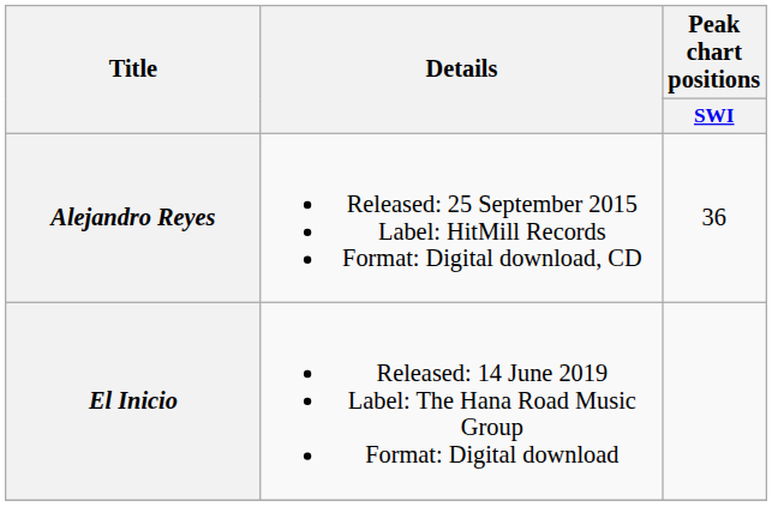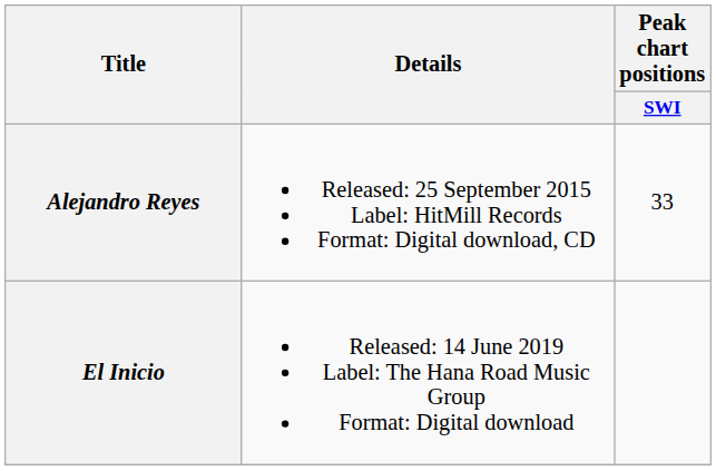Alejandro Reyes | Peak chart positions / SWI: 36 -> 33
